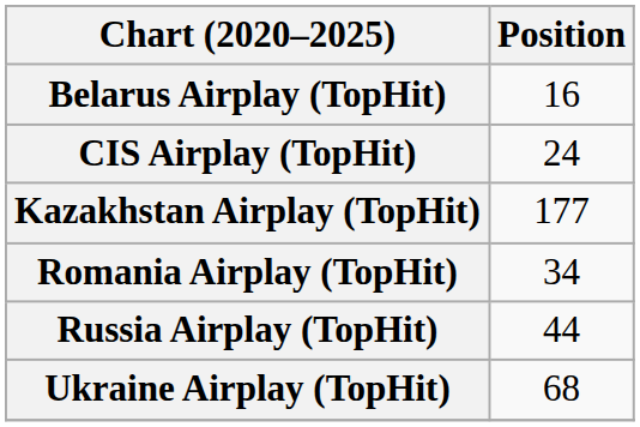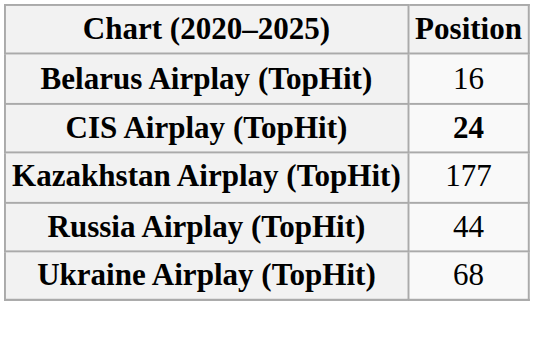CIS Airplay (TopHit) | Position: normal -> bold
- row: Romania Airplay (TopHit) | 34
